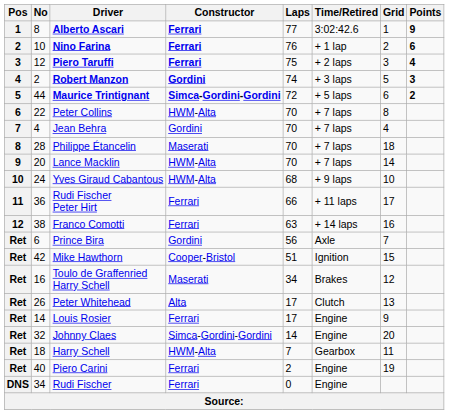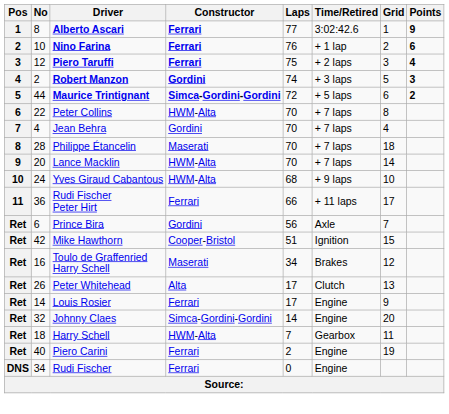- row: 12 | 38 | Franco Comotti | Ferrari | 63 | + 14 laps | 16
